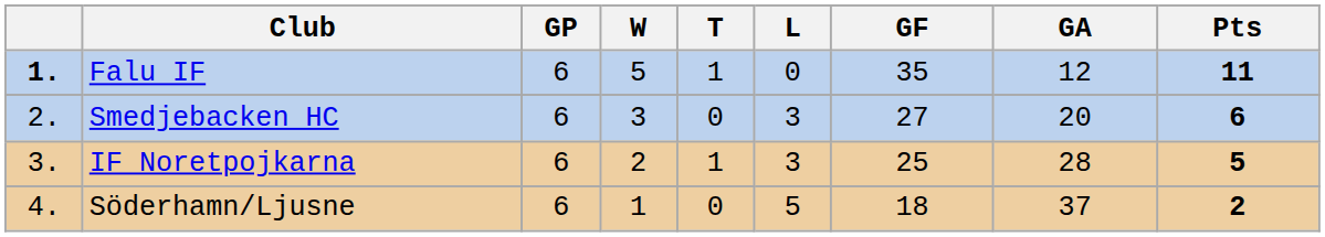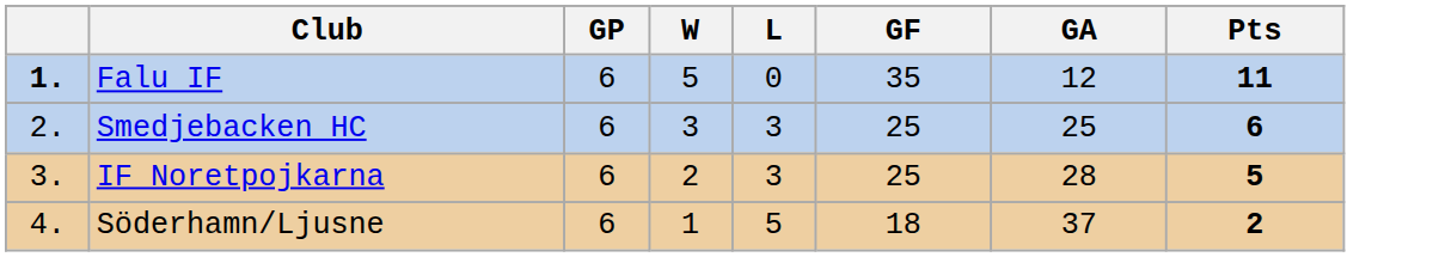- column: T | 1 | 0 | 1 | 0
Smedjebacken HC | GF: 27 -> 25
Smedjebacken HC | GA: 20 -> 25
